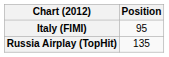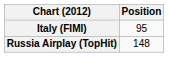Russia Airplay (TopHit) | Position: 135 -> 148
